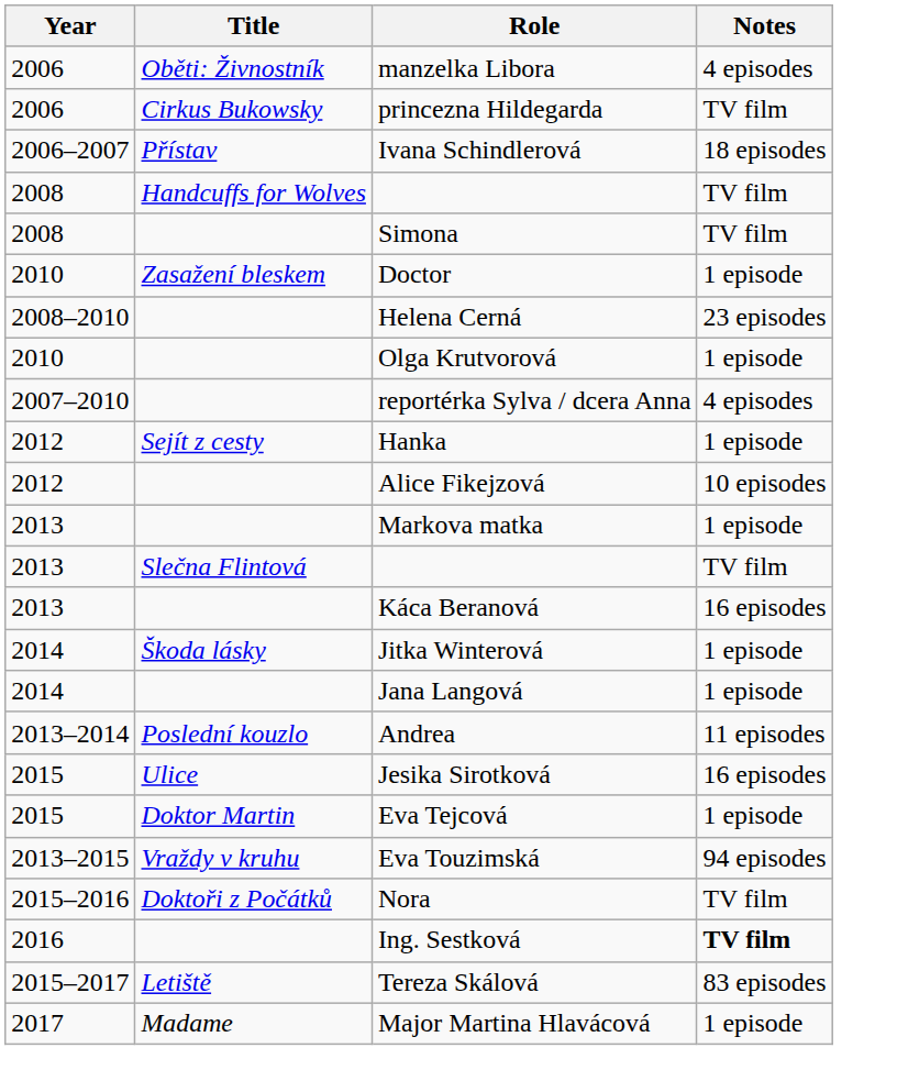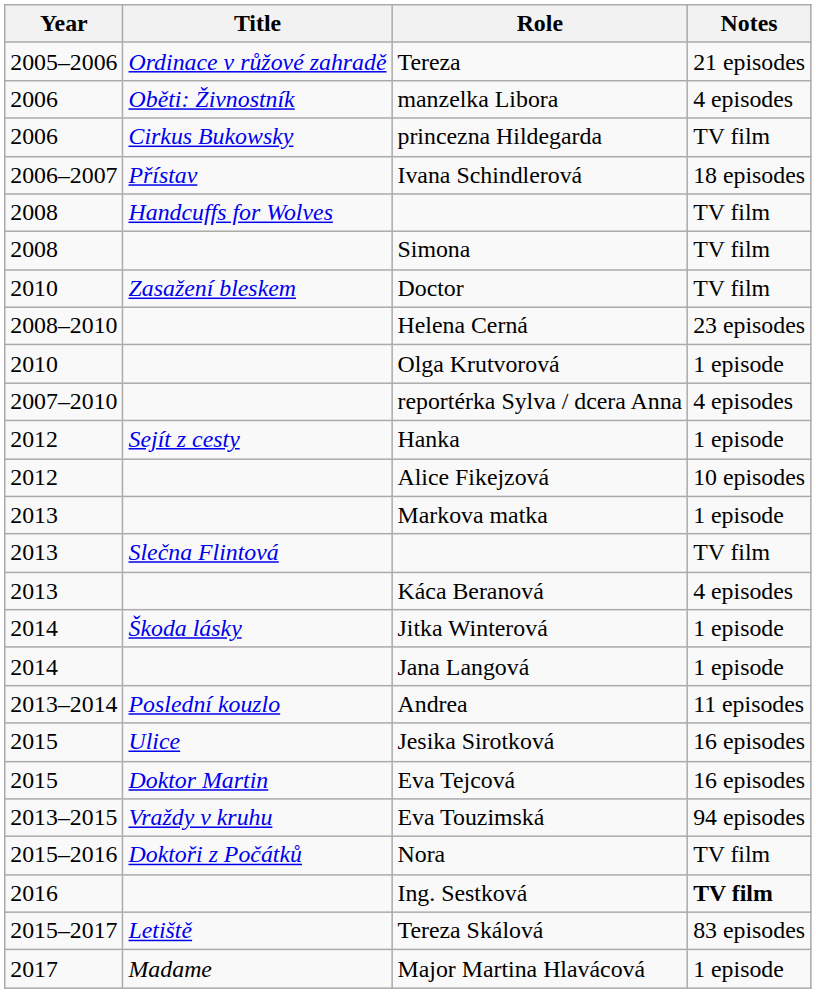+ row: 2005–2006 | Ordinace v růžové zahradě | Tereza | 21 episodes
Doctor | Notes: 1 episode -> TV film
Káca Beranová | Notes: 16 episodes -> 4 episodes
Eva Tejcová | Notes: 1 episode -> 16 episodes
